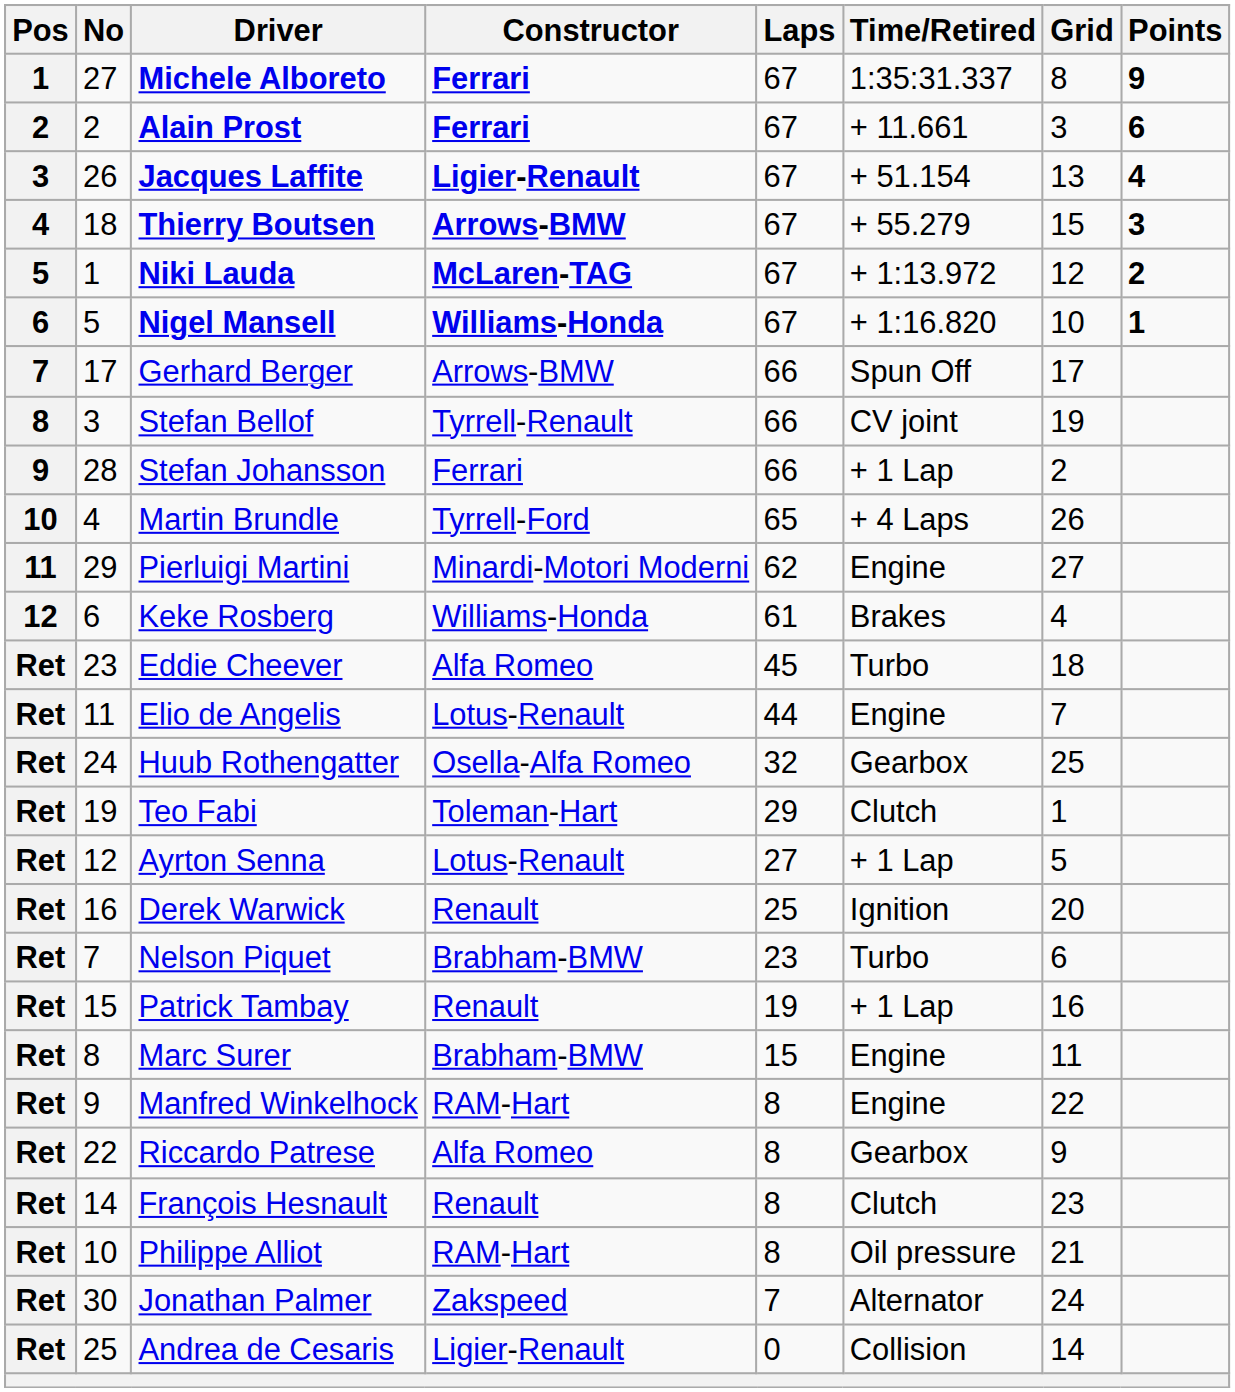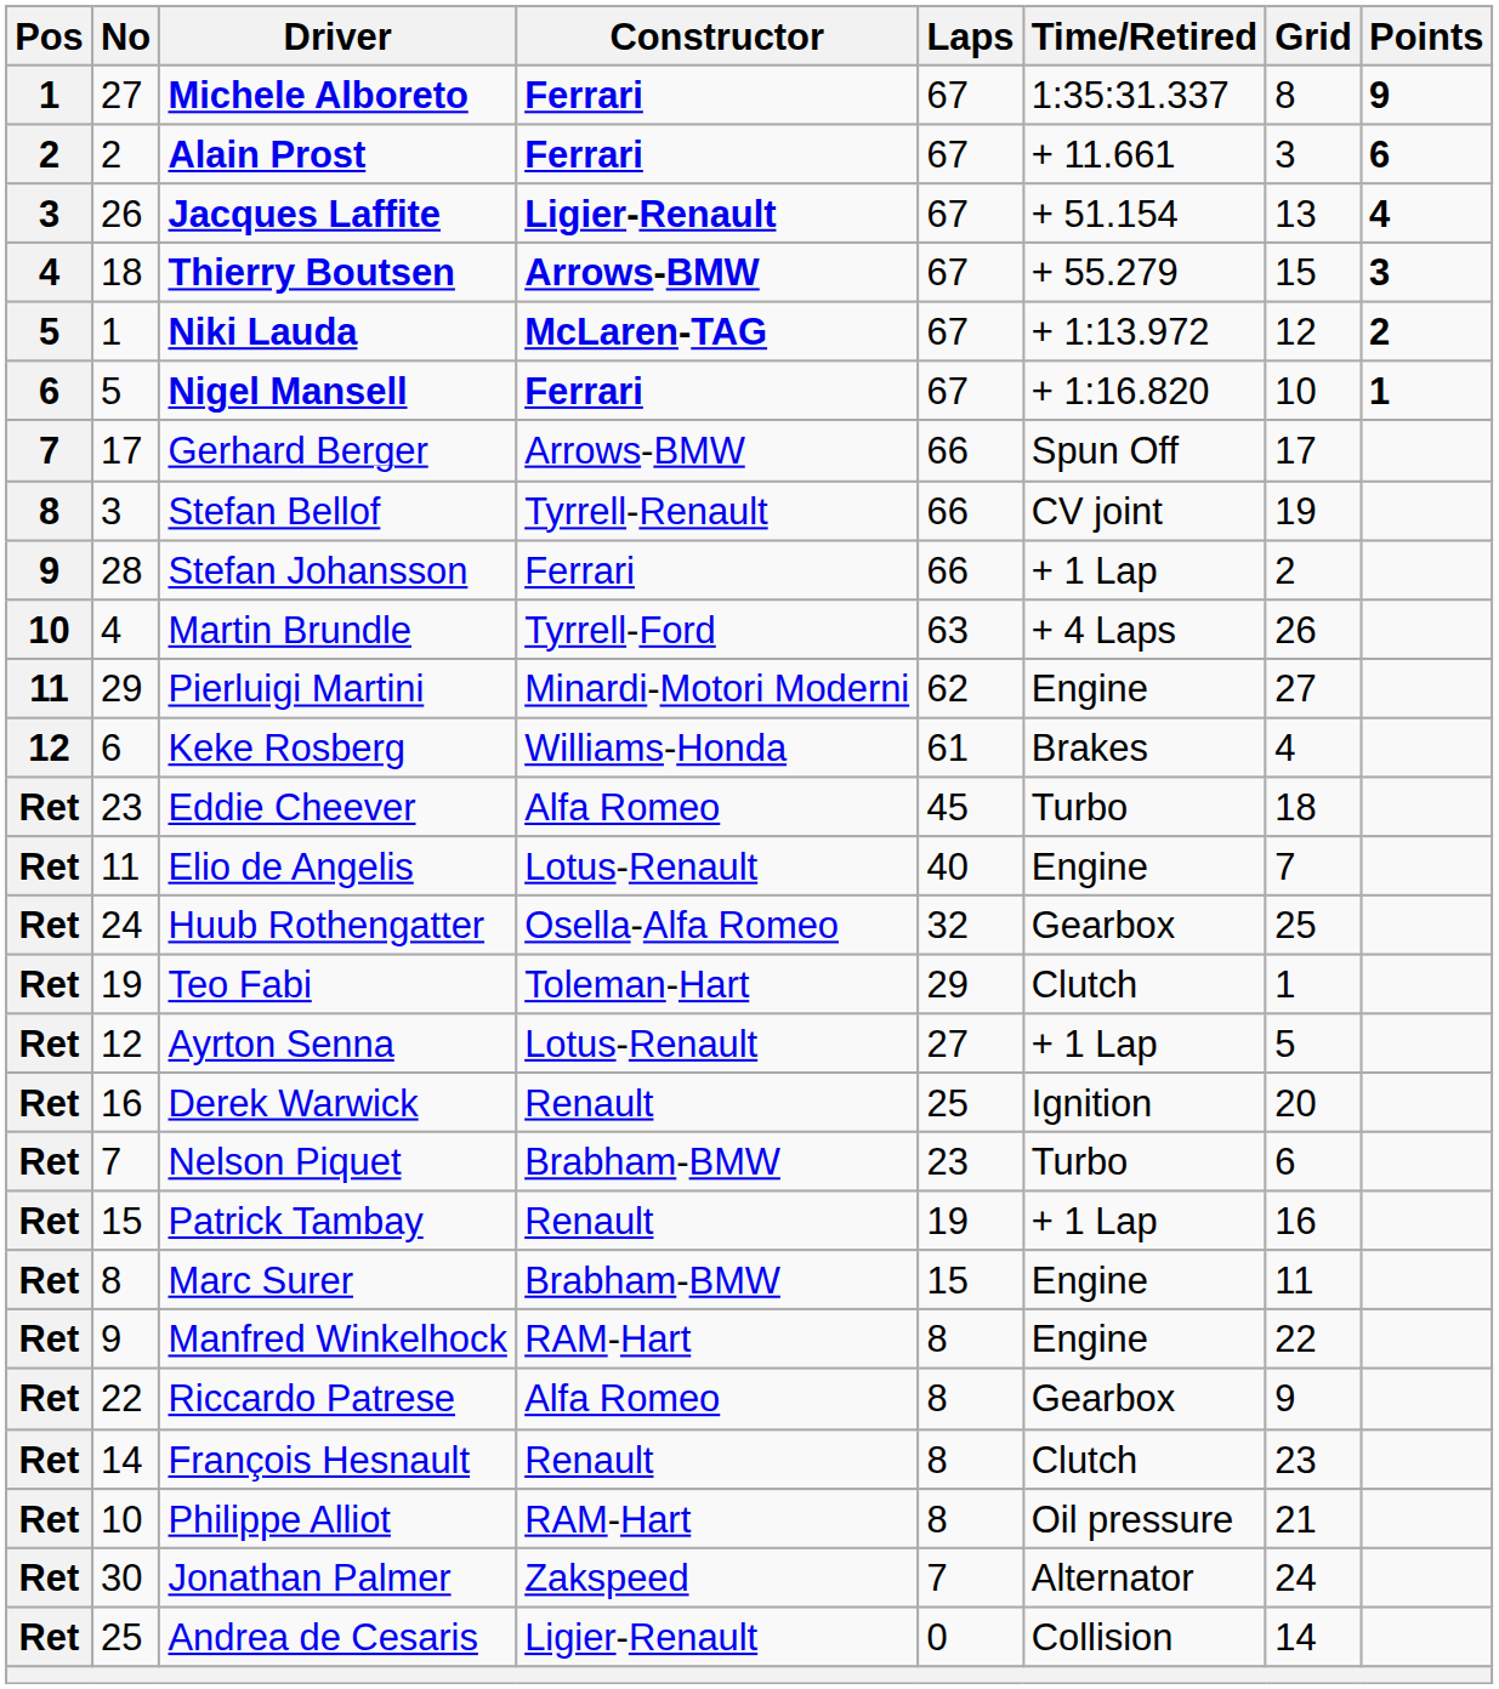Nigel Mansell | Constructor: Williams-Honda -> Ferrari
Martin Brundle | Laps: 65 -> 63
Elio de Angelis | Laps: 44 -> 40
